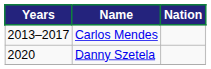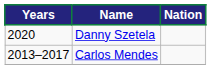rows swapped: Carlos Mendes <-> Danny Szetela
